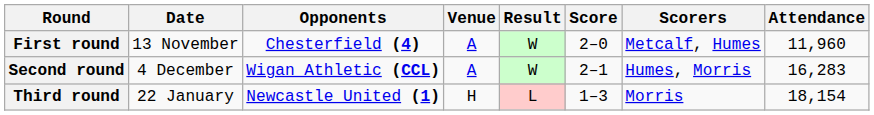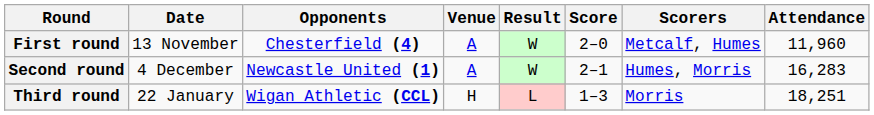Second round | Opponents: Wigan Athletic (CCL) -> Newcastle United (1)
Third round | Opponents: Newcastle United (1) -> Wigan Athletic (CCL)
Third round | Attendance: 18,154 -> 18,251
